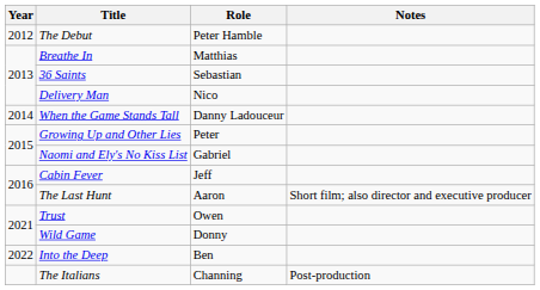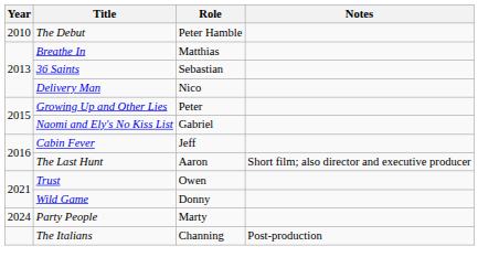The Debut | Year: 2012 -> 2010
- row: 2014 | When the Game Stands Tall | Danny Ladouceur
- row: 2022 | Into the Deep | Ben
+ row: 2024 | Party People | Marty
